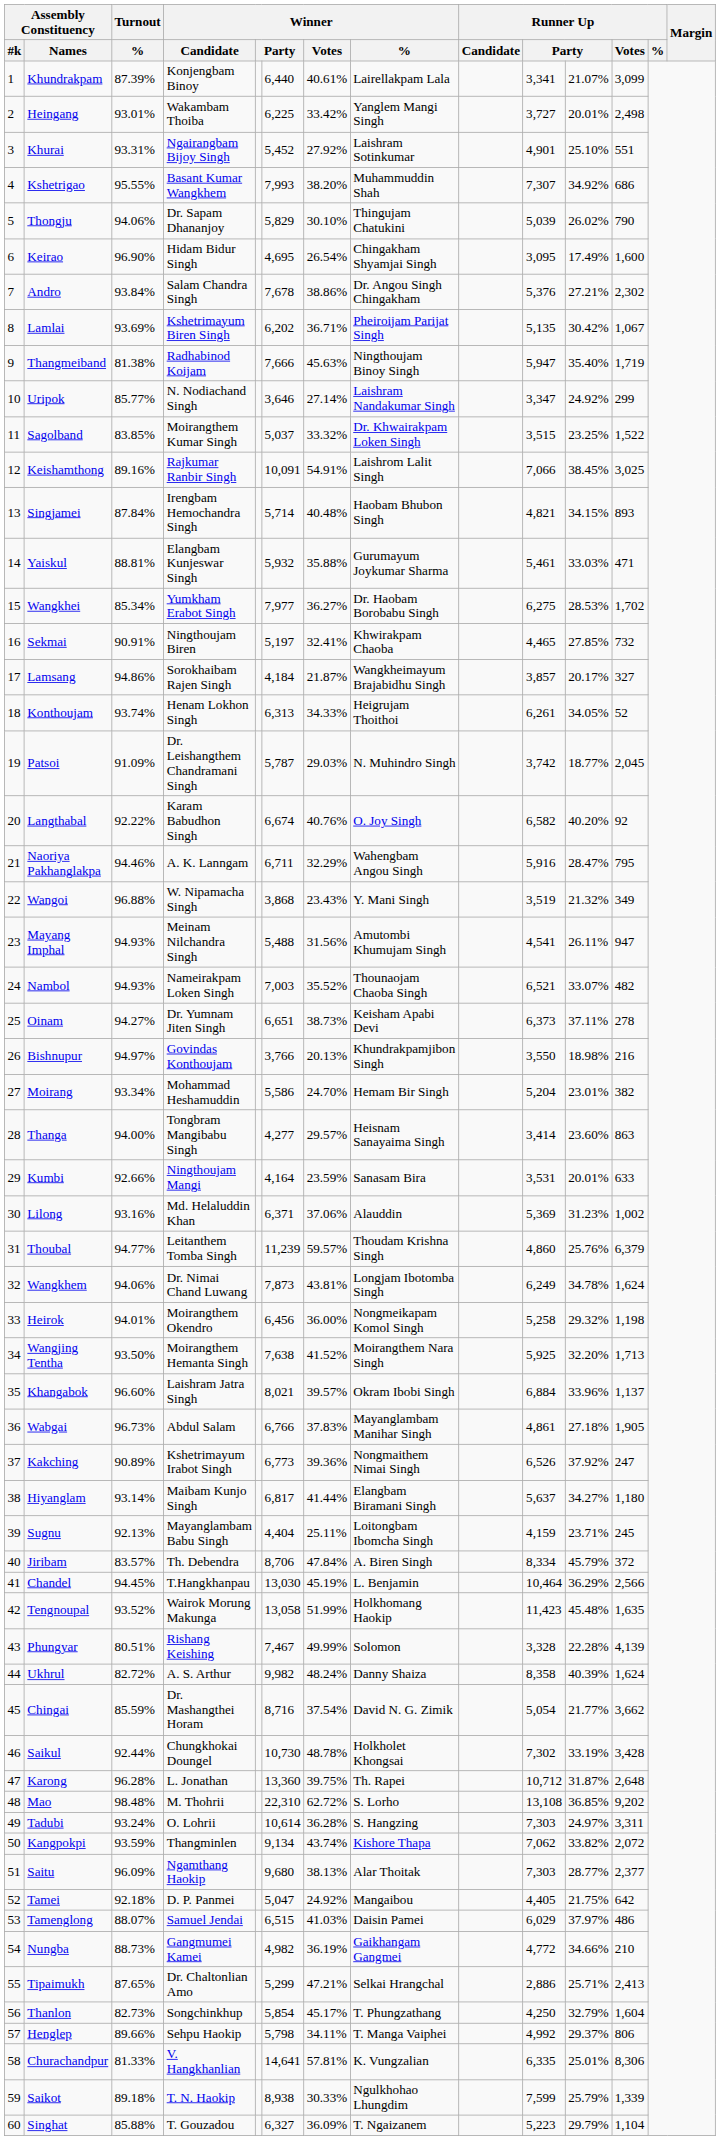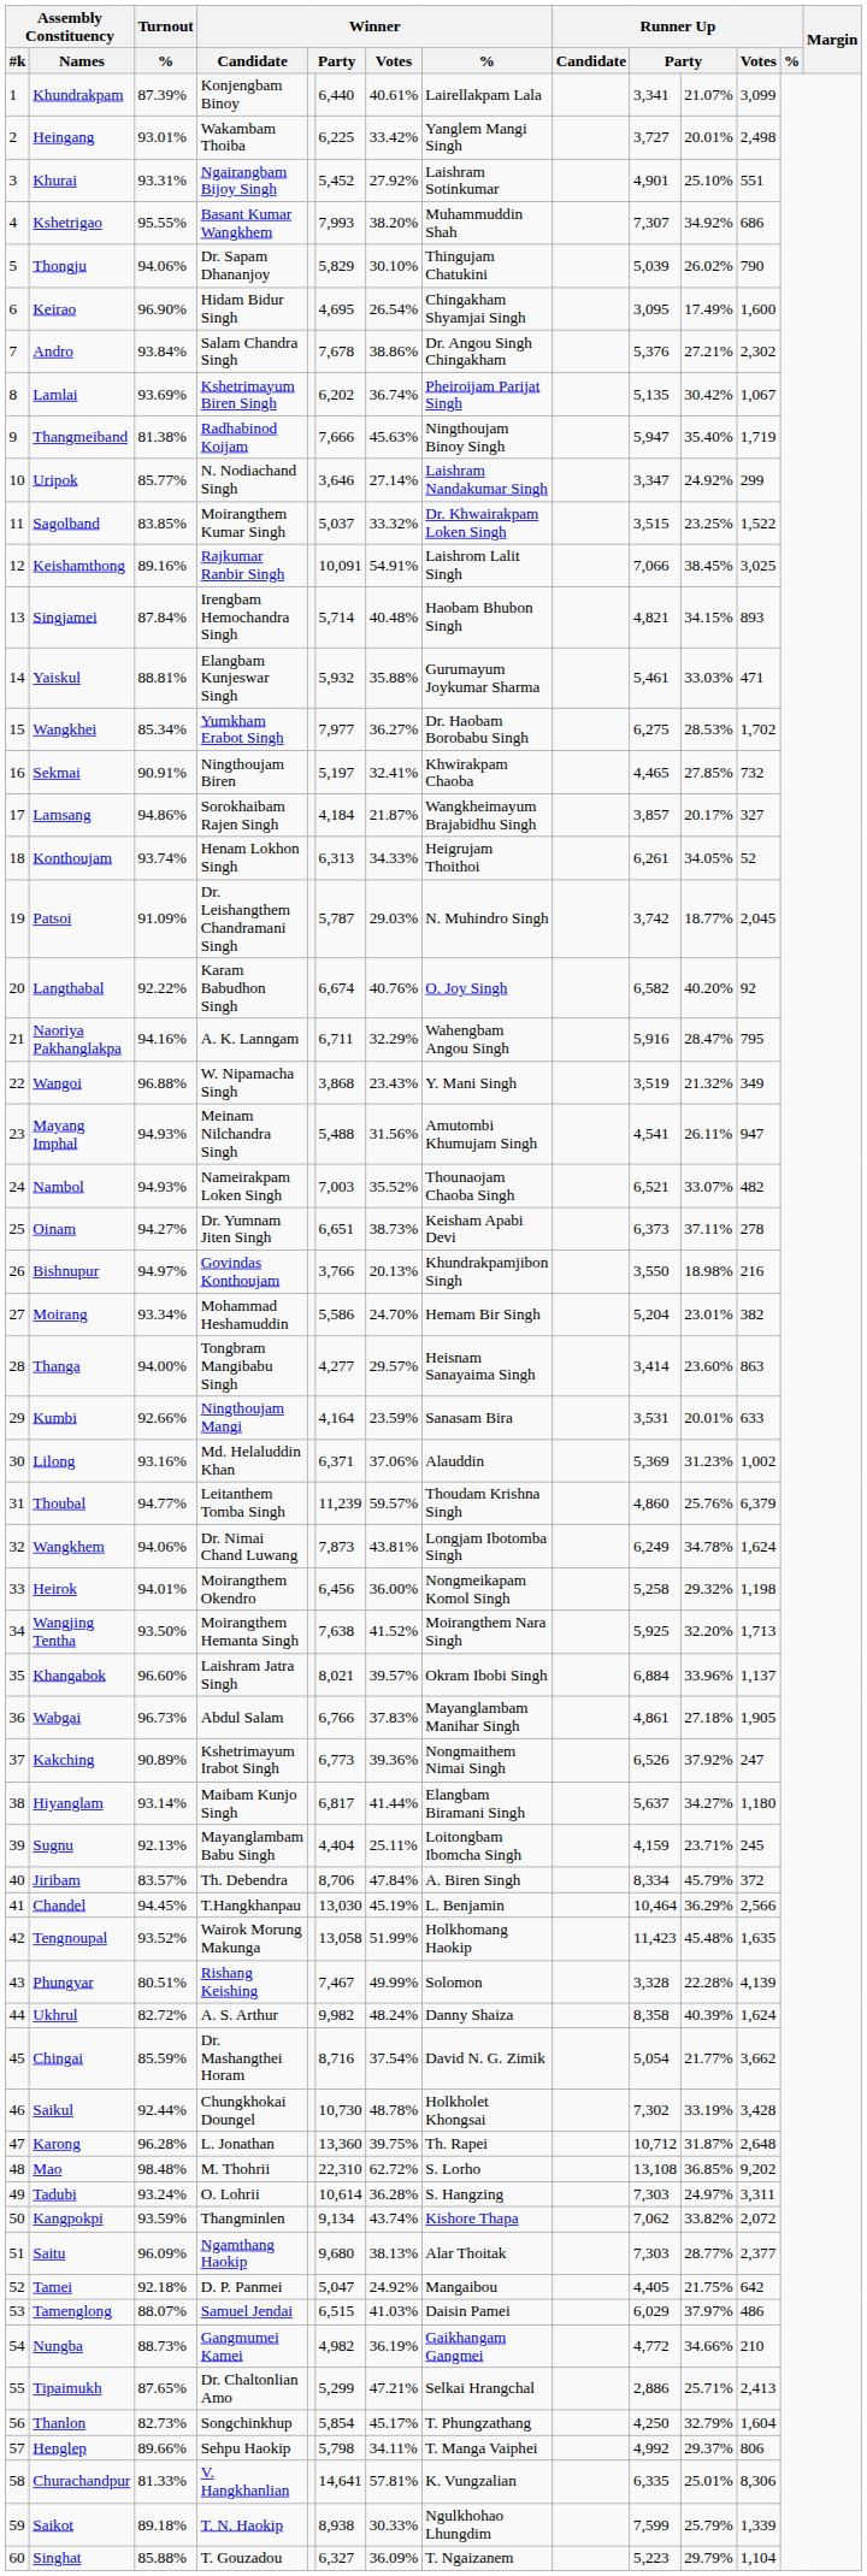Lamlai | Winner / Votes: 36.71% -> 36.74%
Naoriya Pakhanglakpa | Turnout / %: 94.46% -> 94.16%
